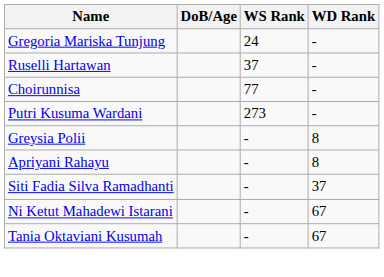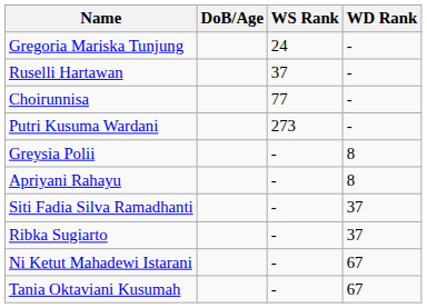+ row: Ribka Sugiarto | - | 37
